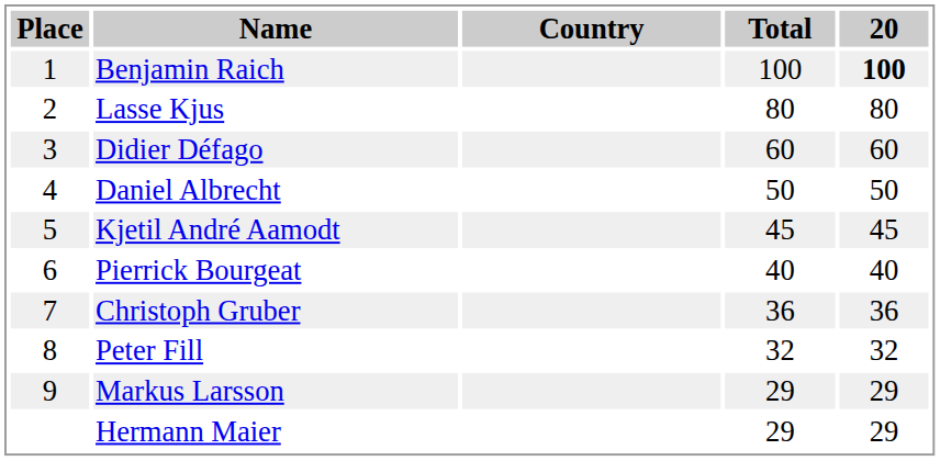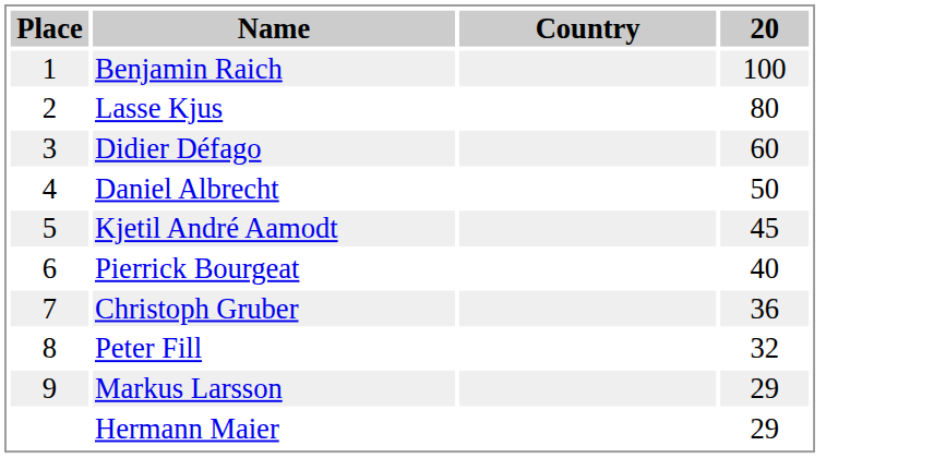- column: Total | 100 | 80 | 60 | 50 | 45 | 40 | 36 | 32 | 29 | 29
Benjamin Raich | 20: bold -> normal
